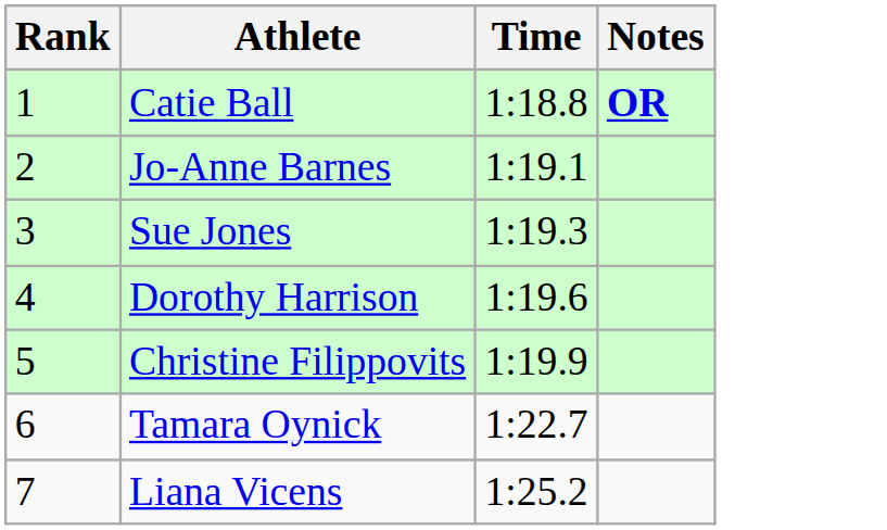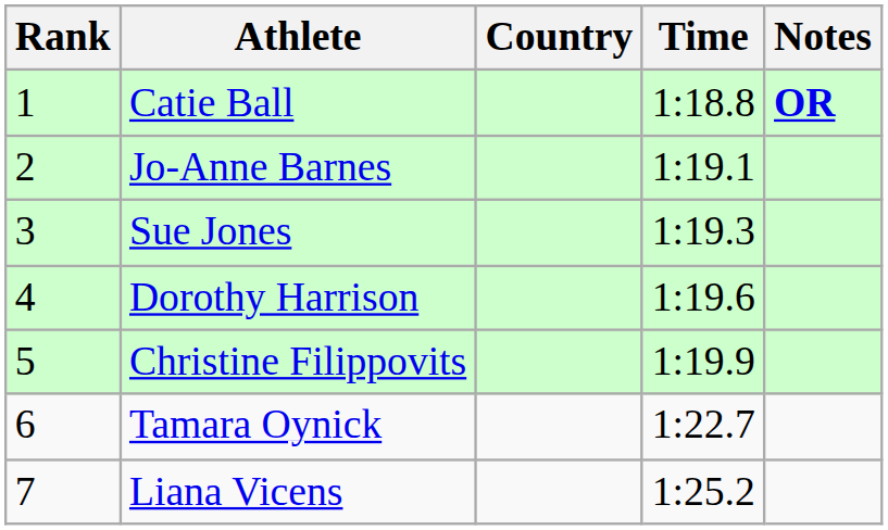+ column: Country
